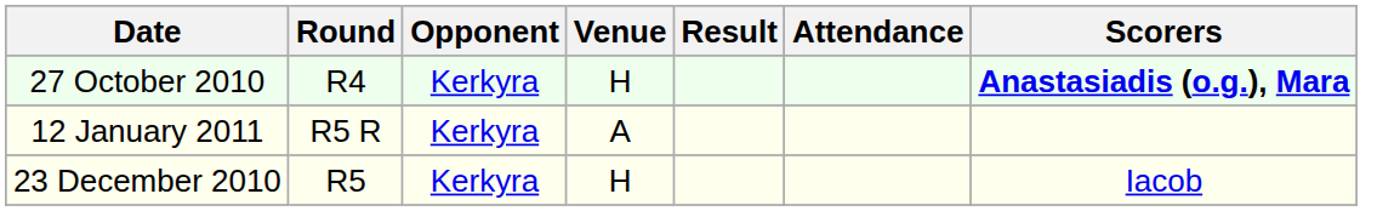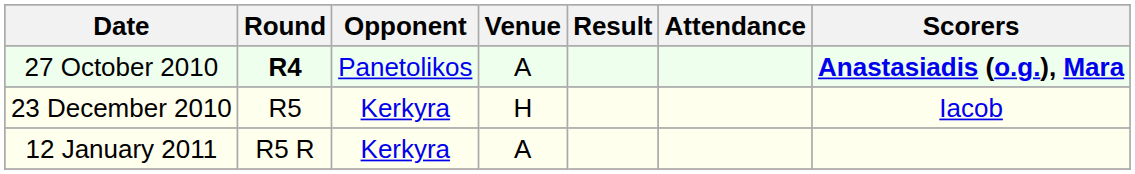27 October 2010 | Round: normal -> bold
27 October 2010 | Opponent: Kerkyra -> Panetolikos
27 October 2010 | Venue: H -> A
rows swapped: 23 December 2010 <-> 12 January 2011
